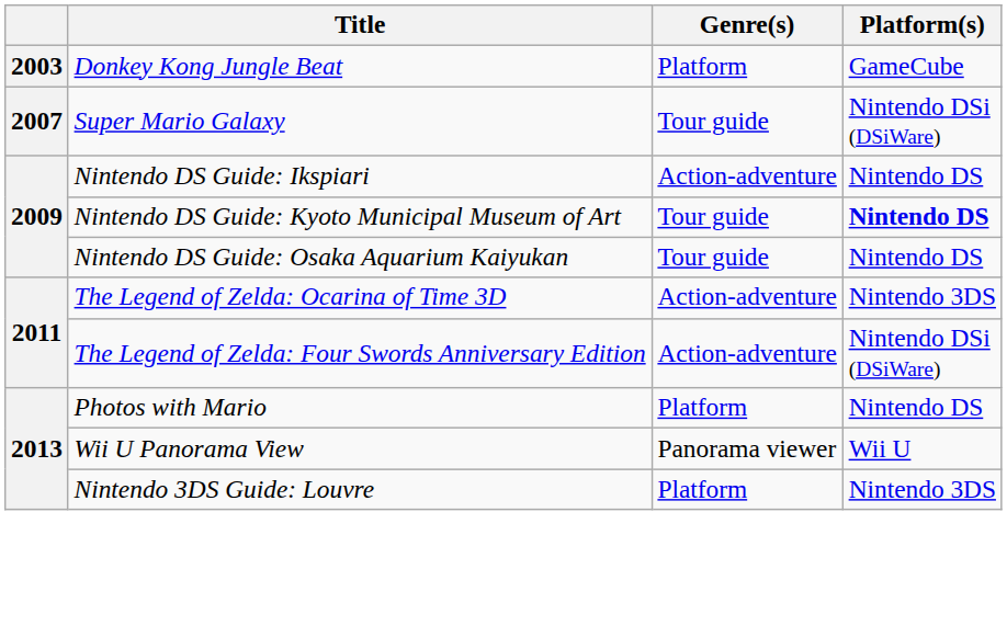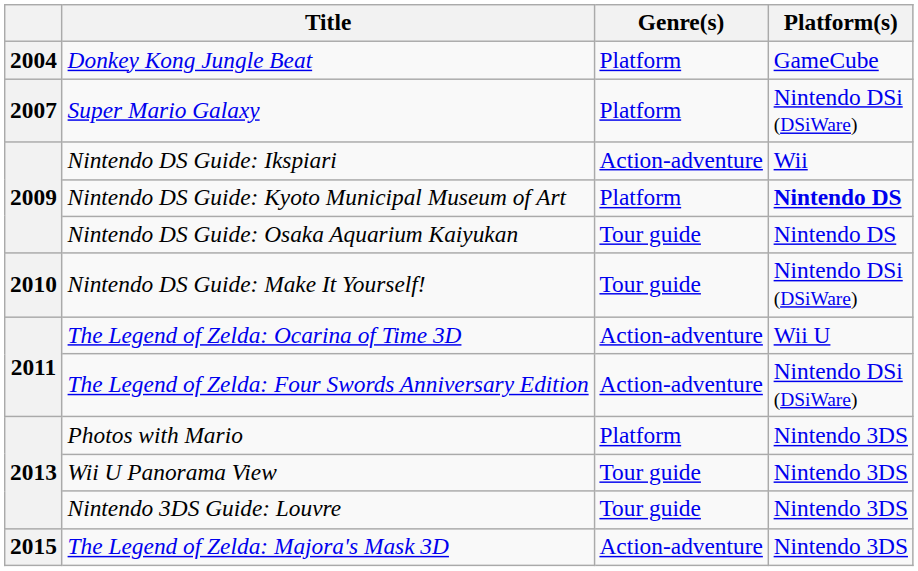Donkey Kong Jungle Beat | column 1: 2003 -> 2004
Super Mario Galaxy | Genre(s): Tour guide -> Platform
Nintendo DS Guide: Ikspiari | Platform(s): Nintendo DS -> Wii
Nintendo DS Guide: Kyoto Municipal Museum of Art | Genre(s): Tour guide -> Platform
+ row: 2010 | Nintendo DS Guide: Make It Yourself! | Tour guide | Nintendo DSi (DSiWare)
The Legend of Zelda: Ocarina of Time 3D | Platform(s): Nintendo 3DS -> Wii U
Photos with Mario | Platform(s): Nintendo DS -> Nintendo 3DS
Wii U Panorama View | Genre(s): Panorama viewer -> Tour guide
Wii U Panorama View | Platform(s): Wii U -> Nintendo 3DS
Nintendo 3DS Guide: Louvre | Genre(s): Platform -> Tour guide
+ row: 2015 | The Legend of Zelda: Majora's Mask 3D | Action-adventure | Nintendo 3DS
